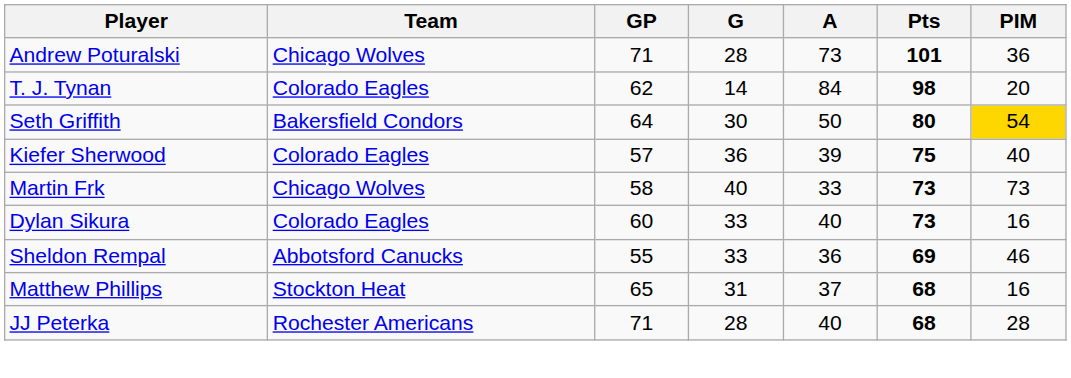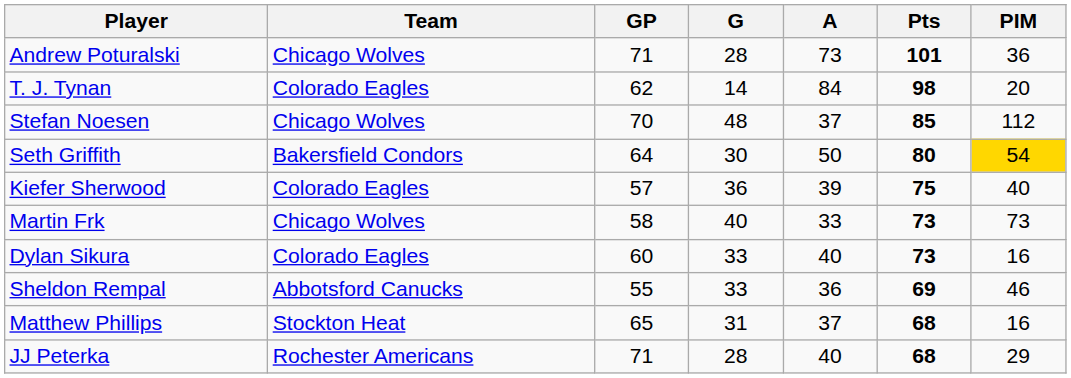+ row: Stefan Noesen | Chicago Wolves | 70 | 48 | 37 | 85 | 112
JJ Peterka | PIM: 28 -> 29
